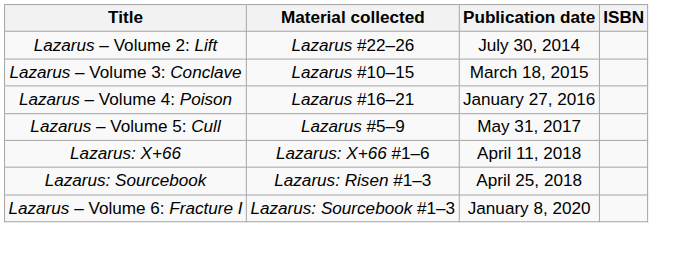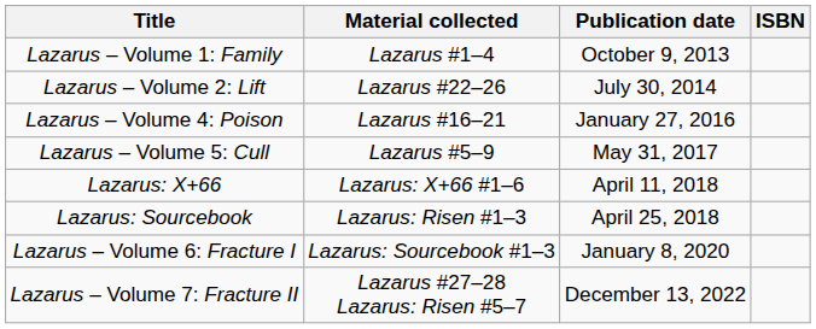+ row: Lazarus – Volume 1: Family | Lazarus #1–4 | October 9, 2013
- row: Lazarus – Volume 3: Conclave | Lazarus #10–15 | March 18, 2015
+ row: Lazarus – Volume 7: Fracture II | Lazarus #27–28 Lazarus: Risen #5–7 | December 13, 2022
